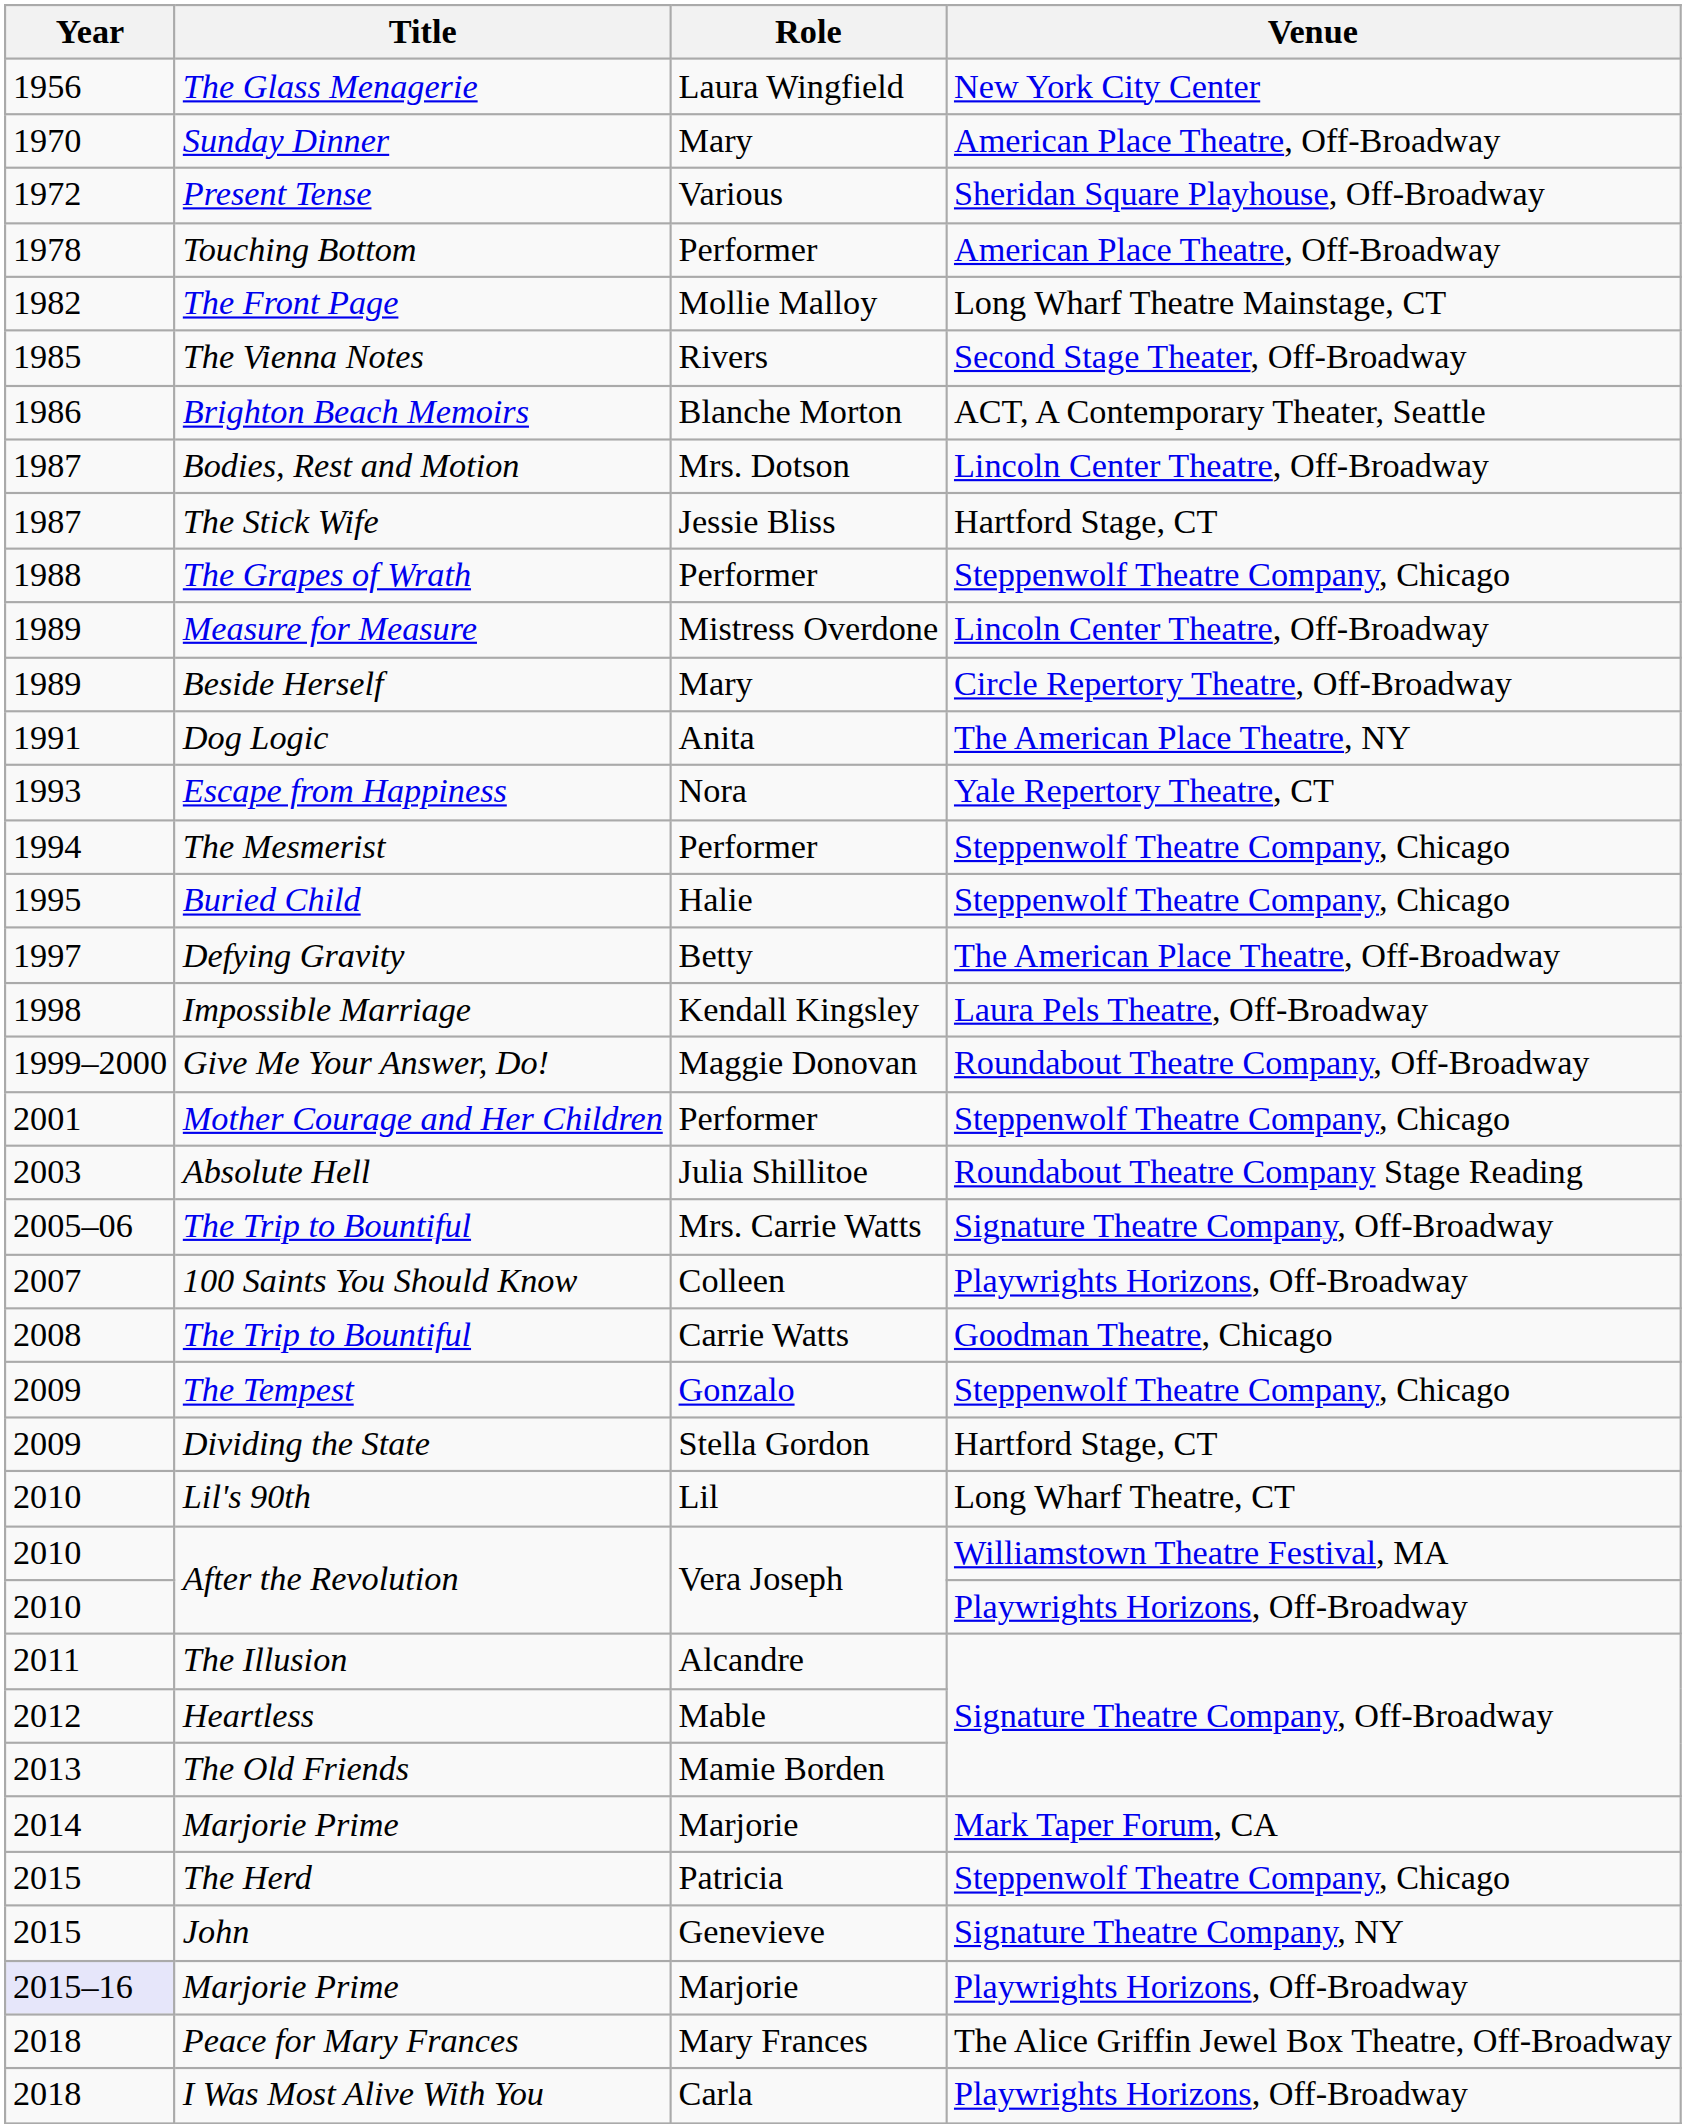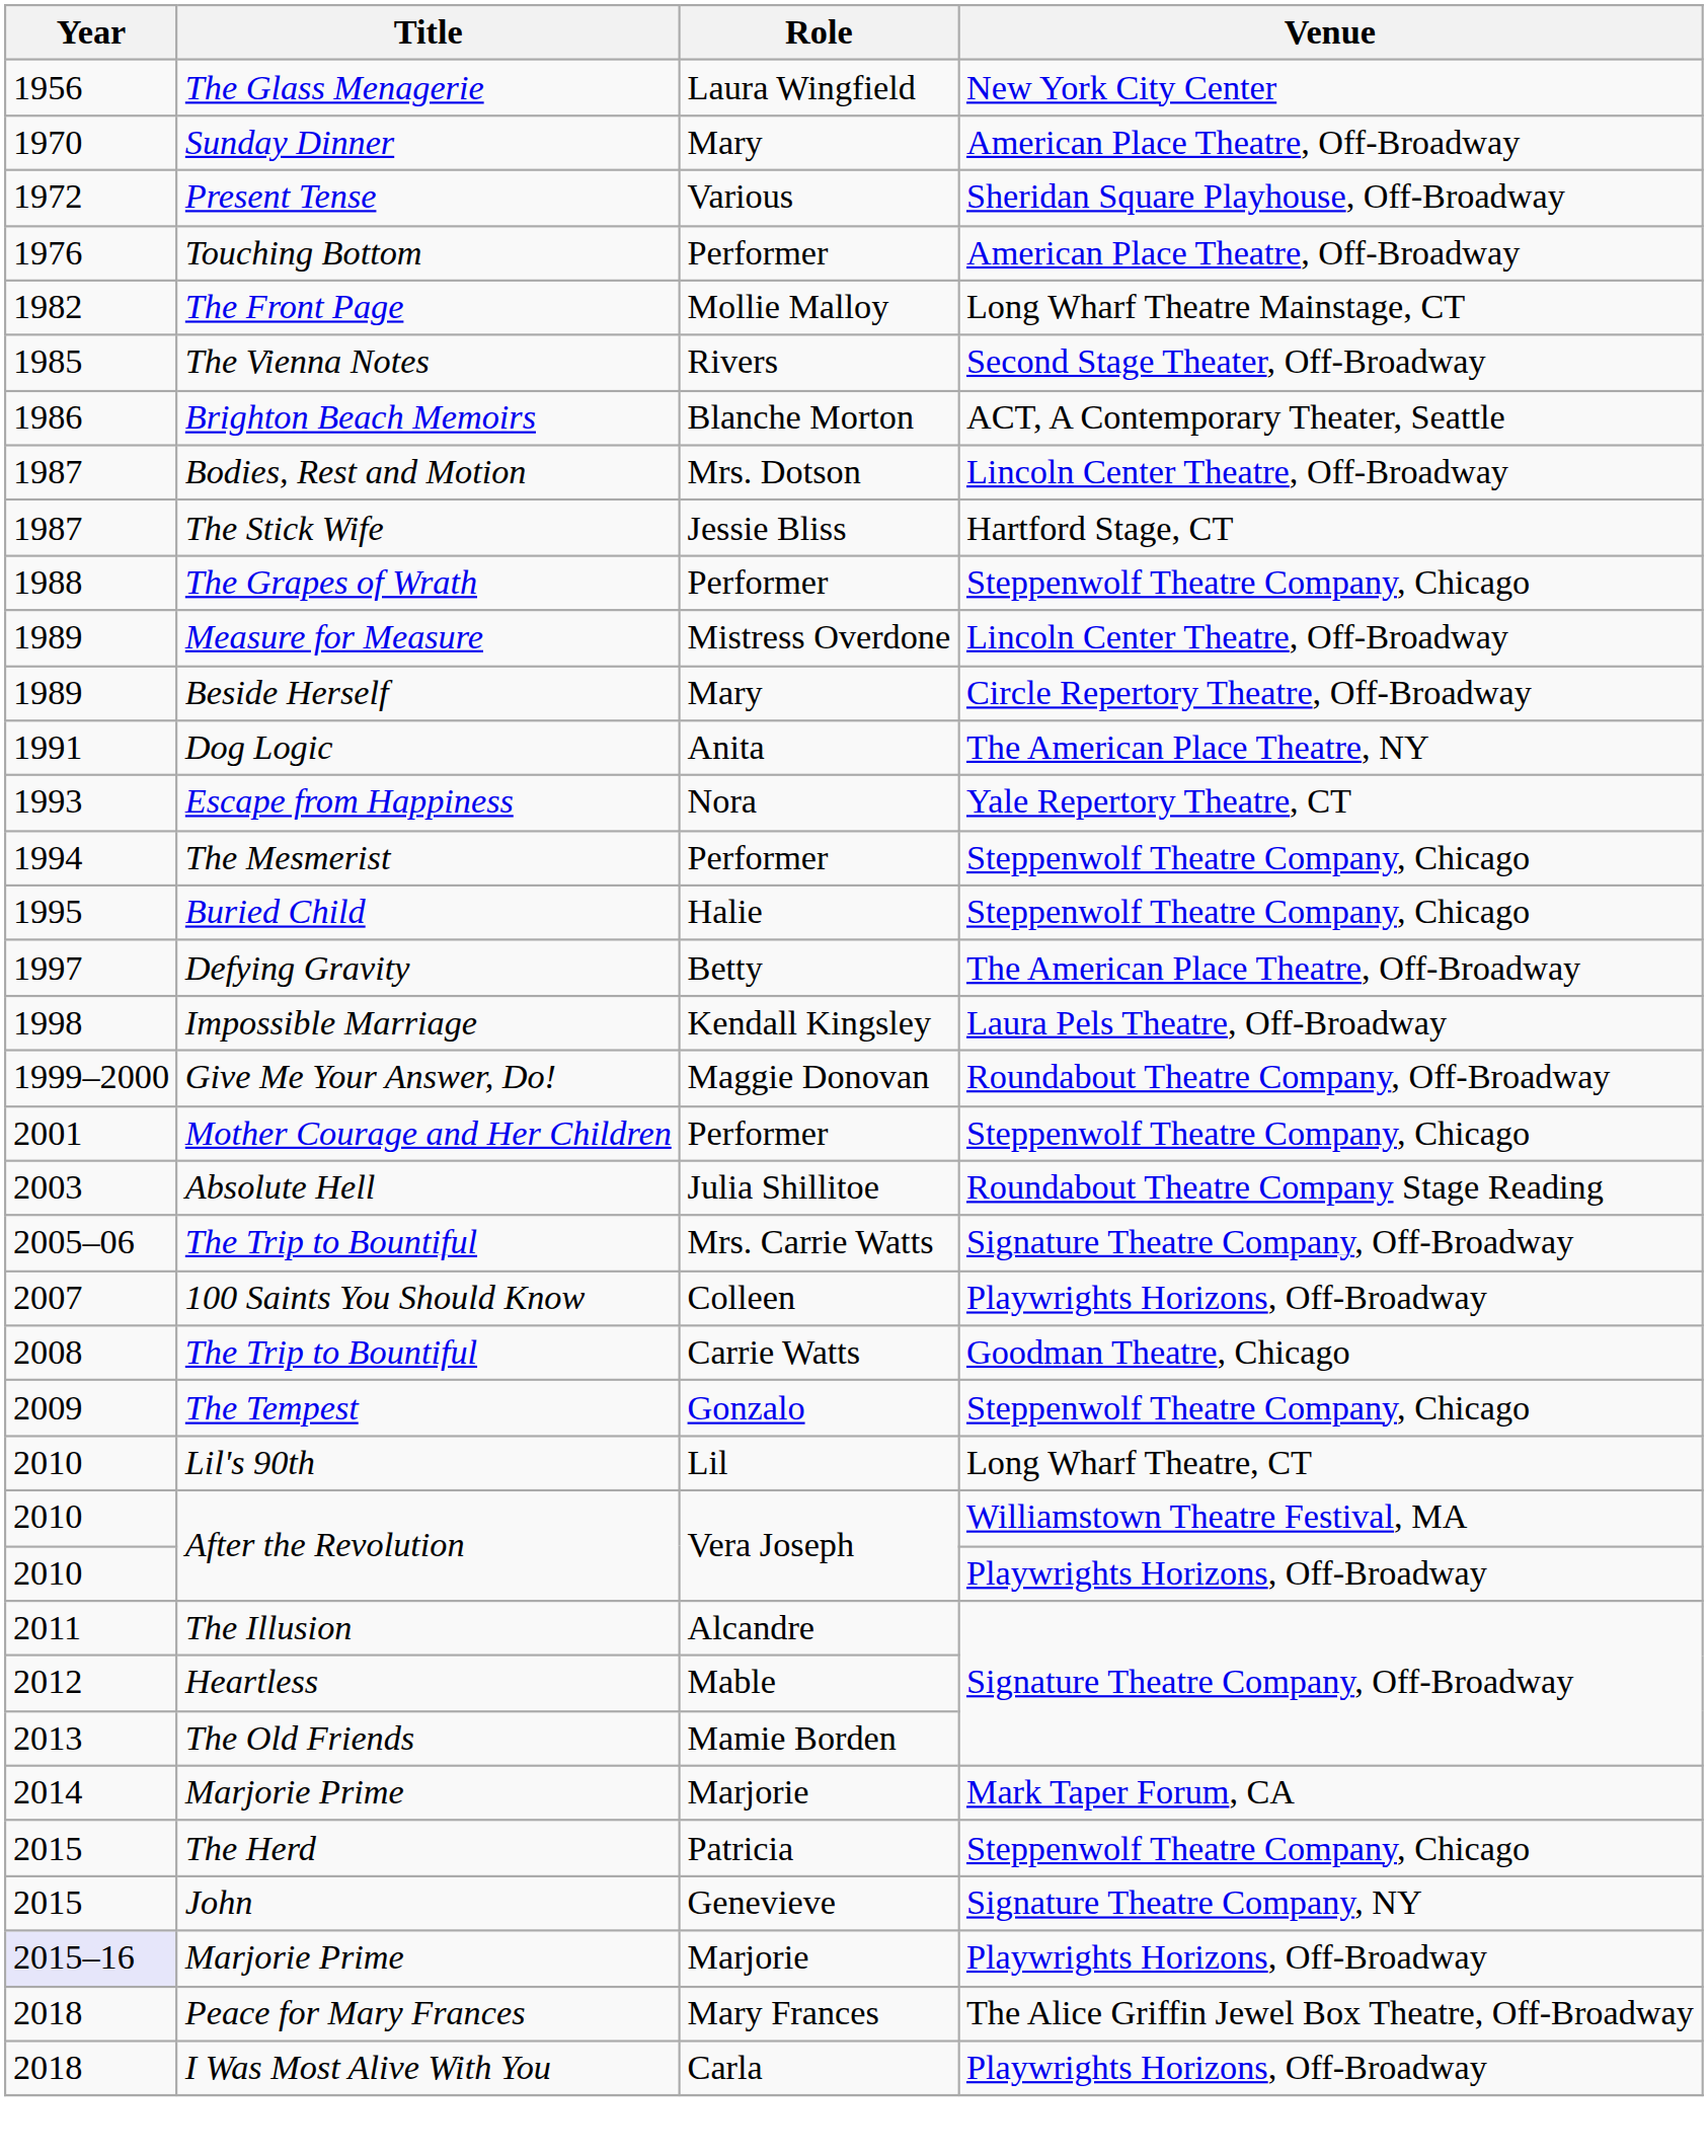Touching Bottom | Year: 1978 -> 1976
- row: 2009 | Dividing the State | Stella Gordon | Hartford Stage, CT
